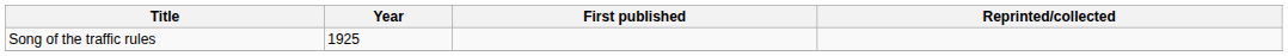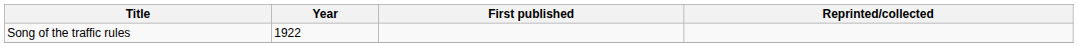Song of the traffic rules | Year: 1925 -> 1922
